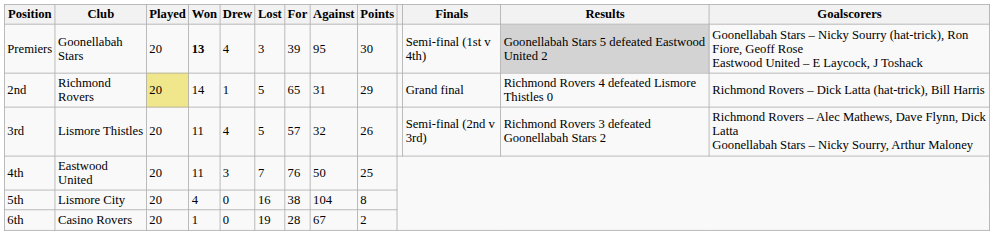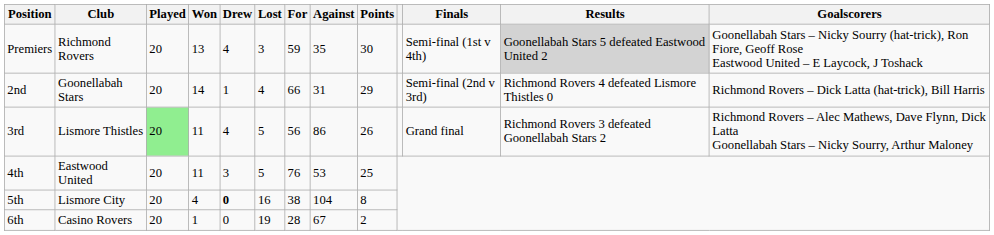Premiers | Club: Goonellabah Stars -> Richmond Rovers
Premiers | Won: bold -> normal
Premiers | For: 39 -> 59
Premiers | Against: 95 -> 35
2nd | Club: Richmond Rovers -> Goonellabah Stars
2nd | Played: khaki background -> no background
2nd | Lost: 5 -> 4
2nd | For: 65 -> 66
2nd | Finals: Grand final -> Semi-final (2nd v 3rd)
3rd | Played: no background -> lightgreen background
3rd | For: 57 -> 56
3rd | Against: 32 -> 86
3rd | Finals: Semi-final (2nd v 3rd) -> Grand final
4th | Lost: 7 -> 5
4th | Against: 50 -> 53
5th | Drew: normal -> bold
